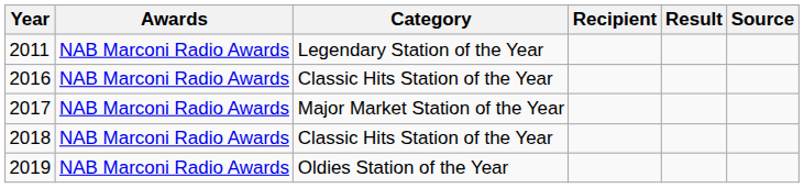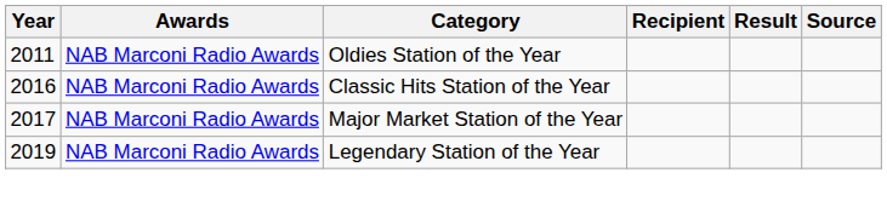2011 | Category: Legendary Station of the Year -> Oldies Station of the Year
- row: 2018 | NAB Marconi Radio Awards | Classic Hits Station of the Year
2019 | Category: Oldies Station of the Year -> Legendary Station of the Year
